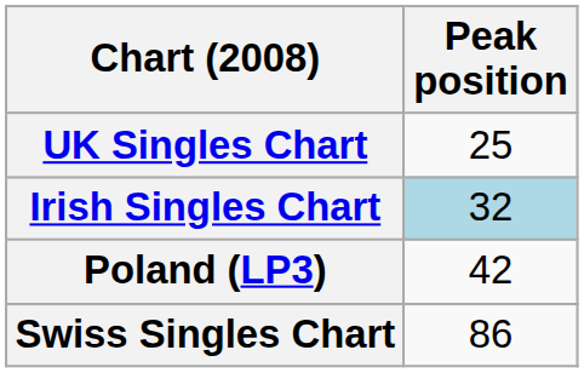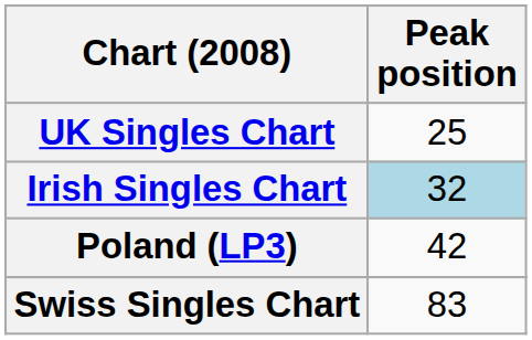Swiss Singles Chart | Peak position: 86 -> 83
